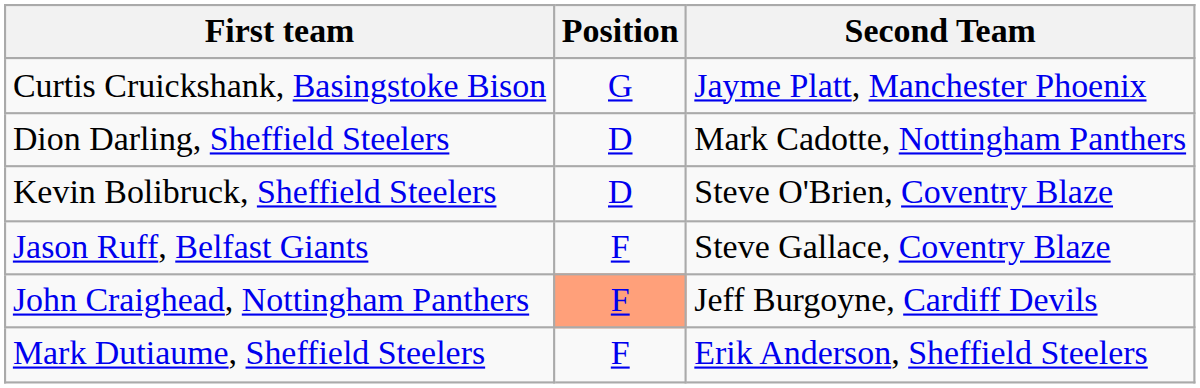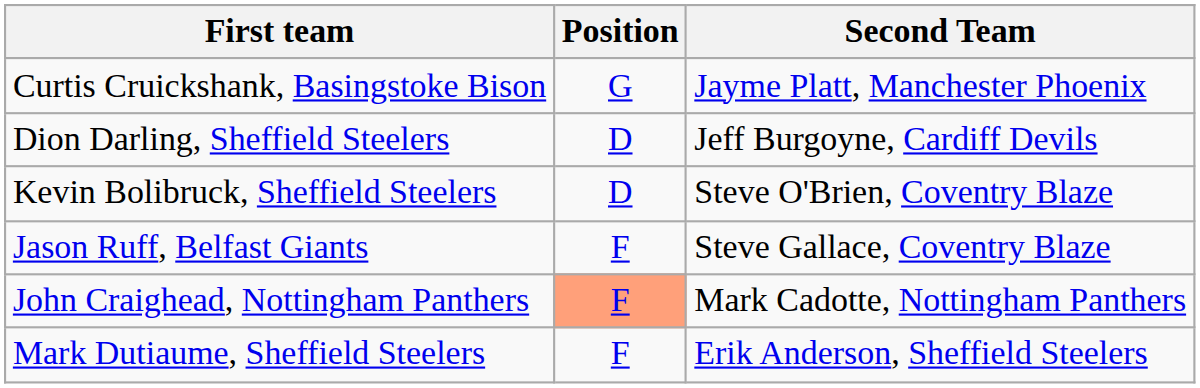Dion Darling, Sheffield Steelers | Second Team: Mark Cadotte, Nottingham Panthers -> Jeff Burgoyne, Cardiff Devils
John Craighead, Nottingham Panthers | Second Team: Jeff Burgoyne, Cardiff Devils -> Mark Cadotte, Nottingham Panthers
